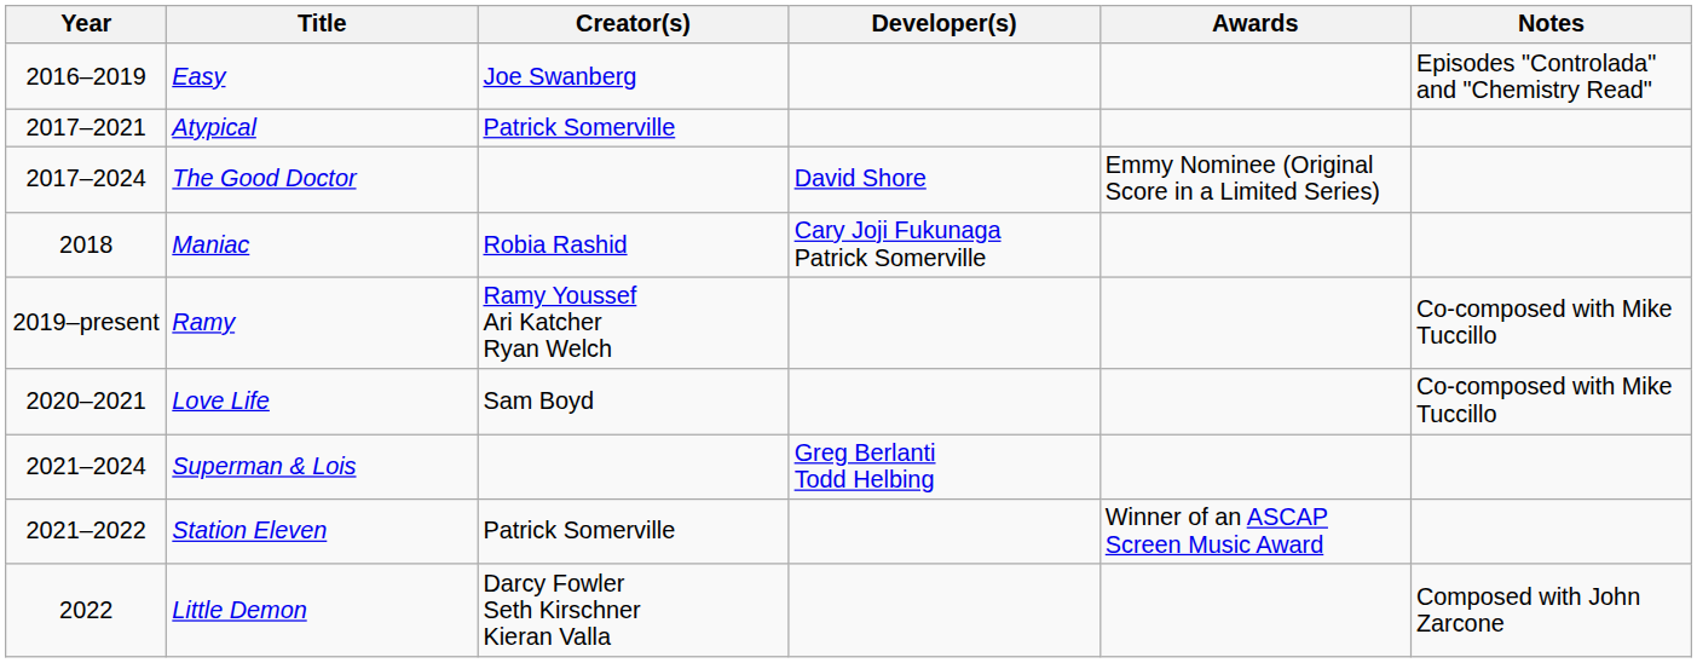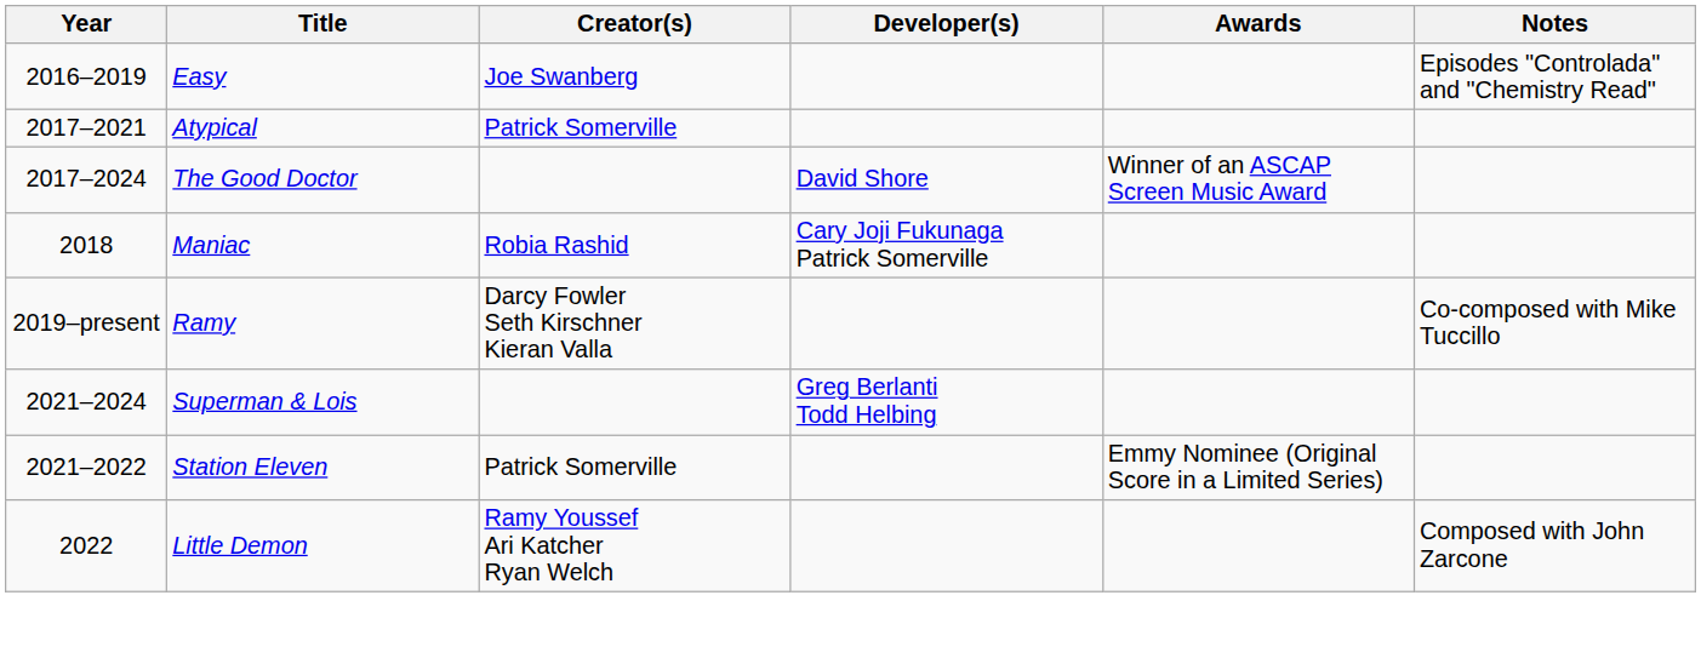The Good Doctor | Awards: Emmy Nominee (Original Score in a Limited Series) -> Winner of an ASCAP Screen Music Award
Ramy | Creator(s): Ramy Youssef Ari Katcher Ryan Welch -> Darcy Fowler Seth Kirschner Kieran Valla
- row: 2020–2021 | Love Life | Sam Boyd | Co-composed with Mike Tuccillo
Station Eleven | Awards: Winner of an ASCAP Screen Music Award -> Emmy Nominee (Original Score in a Limited Series)
Little Demon | Creator(s): Darcy Fowler Seth Kirschner Kieran Valla -> Ramy Youssef Ari Katcher Ryan Welch
